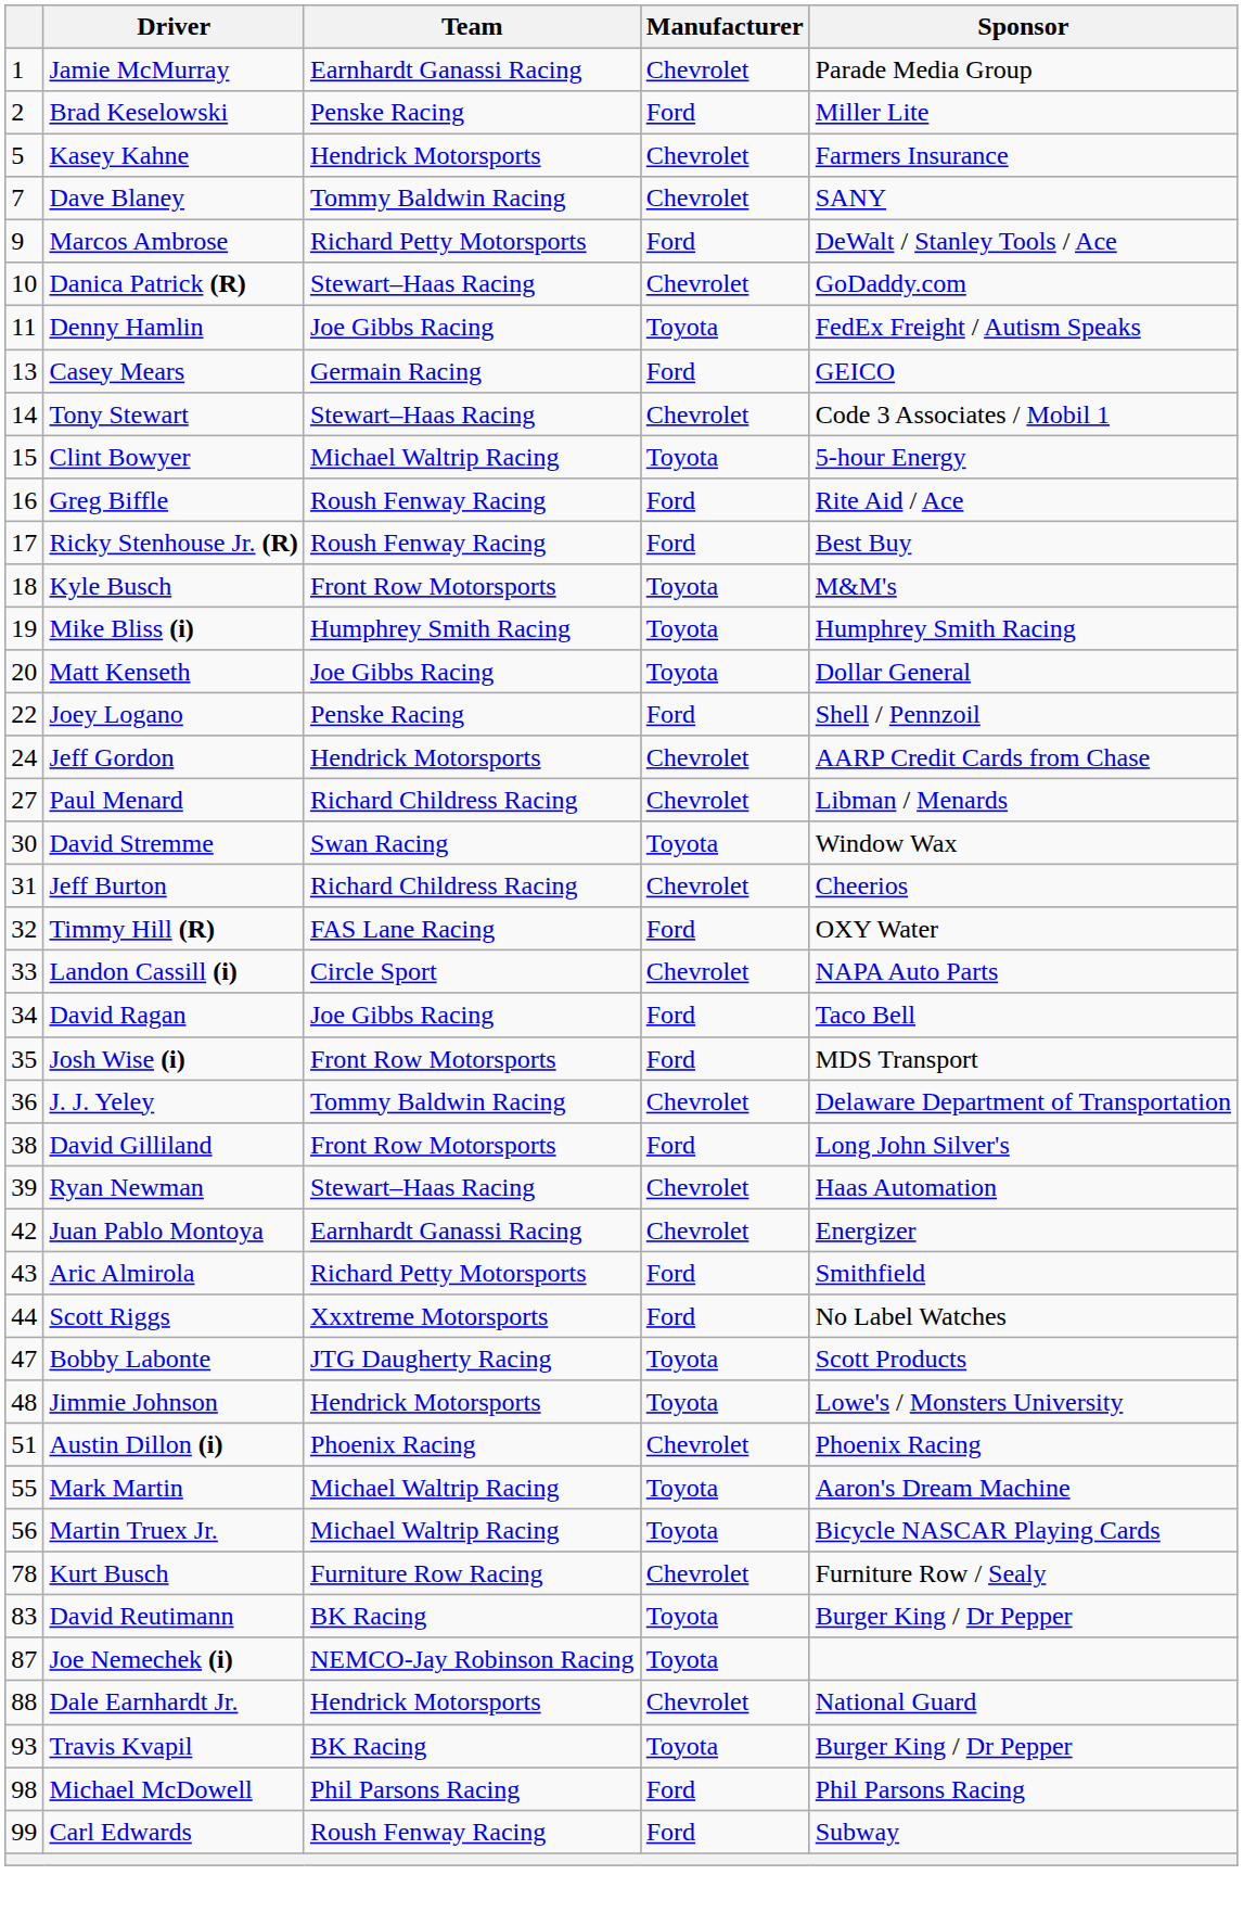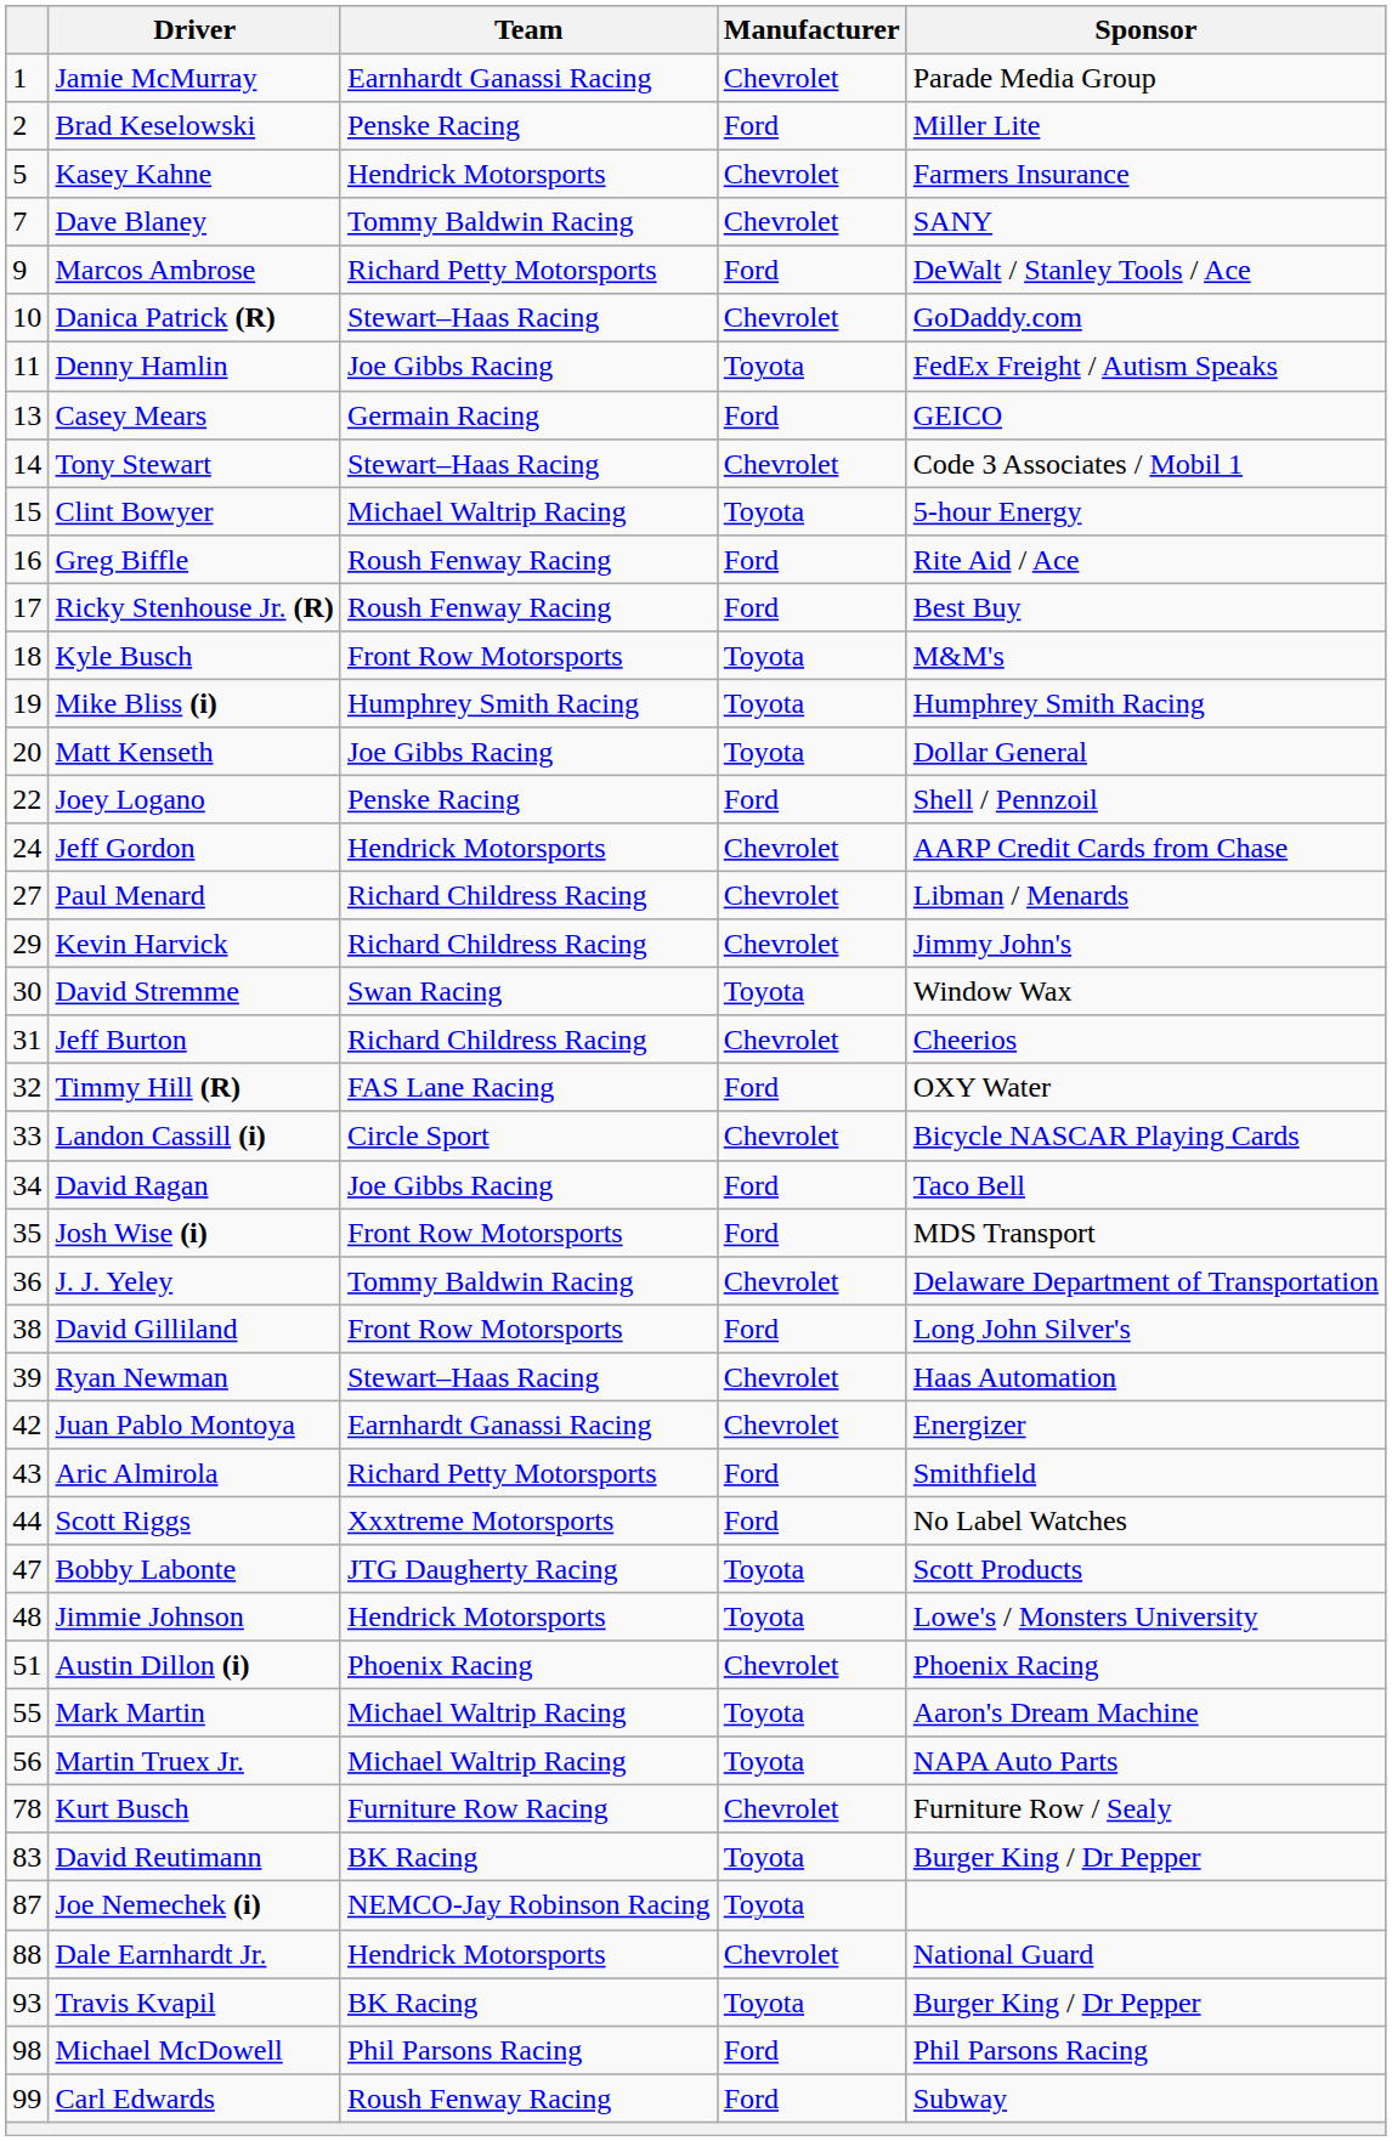+ row: 29 | Kevin Harvick | Richard Childress Racing | Chevrolet | Jimmy John's
Landon Cassill (i) | Sponsor: NAPA Auto Parts -> Bicycle NASCAR Playing Cards
Martin Truex Jr. | Sponsor: Bicycle NASCAR Playing Cards -> NAPA Auto Parts
